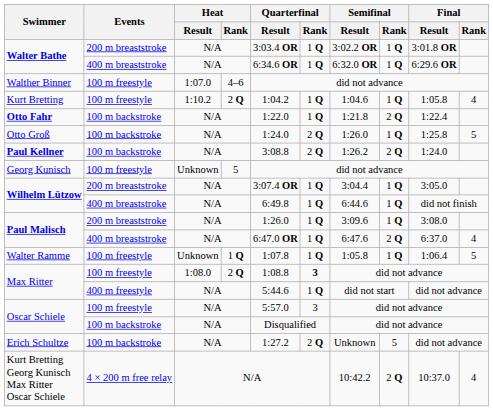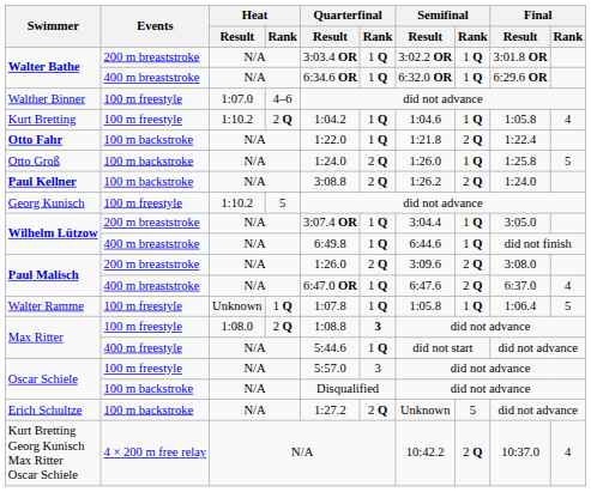Georg Kunisch | Heat / Result: Unknown -> 1:10.2
Paul Malisch / 200 m breaststroke | Quarterfinal / Rank: 1 Q -> 2 Q
Paul Malisch / 200 m breaststroke | Semifinal / Rank: 1 Q -> 2 Q
